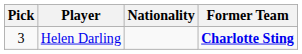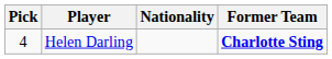Helen Darling | Pick: 3 -> 4
